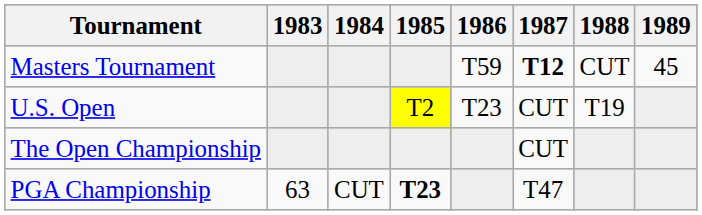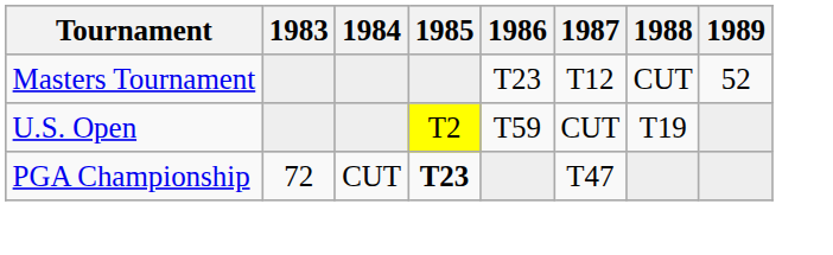Masters Tournament | 1986: T59 -> T23
Masters Tournament | 1987: bold -> normal
Masters Tournament | 1989: 45 -> 52
U.S. Open | 1986: T23 -> T59
- row: The Open Championship | CUT
PGA Championship | 1983: 63 -> 72
